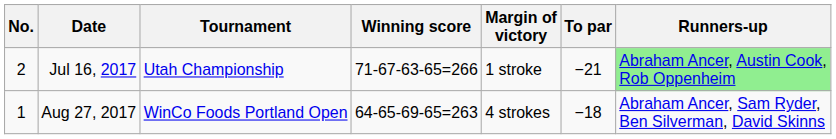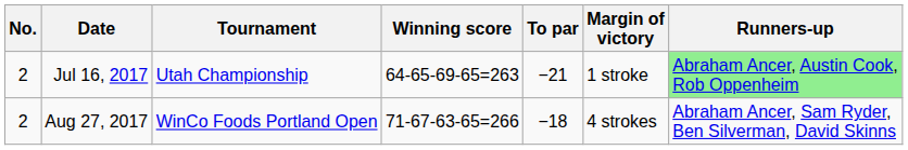columns swapped: To par <-> Margin of victory
Jul 16, 2017 | Winning score: 71-67-63-65=266 -> 64-65-69-65=263
Aug 27, 2017 | No.: 1 -> 2
Aug 27, 2017 | Winning score: 64-65-69-65=263 -> 71-67-63-65=266
